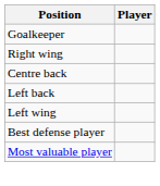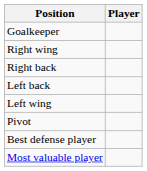+ row: Right back
- row: Centre back
+ row: Pivot
